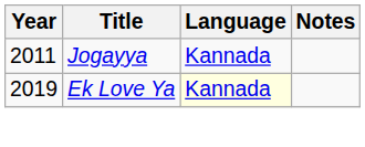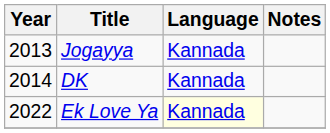Jogayya | Year: 2011 -> 2013
+ row: 2014 | DK | Kannada
Ek Love Ya | Year: 2019 -> 2022
